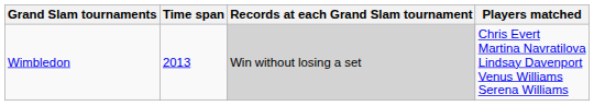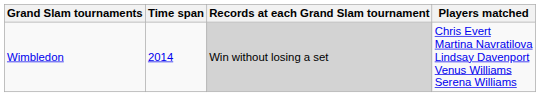Wimbledon | Time span: 2013 -> 2014
